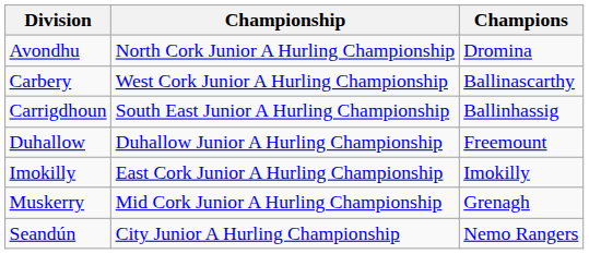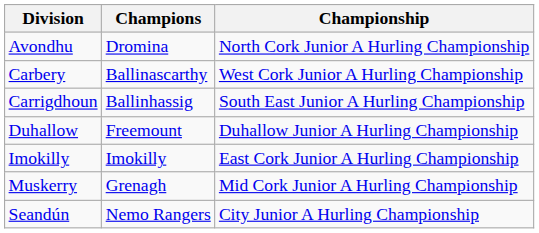columns swapped: Championship <-> Champions
